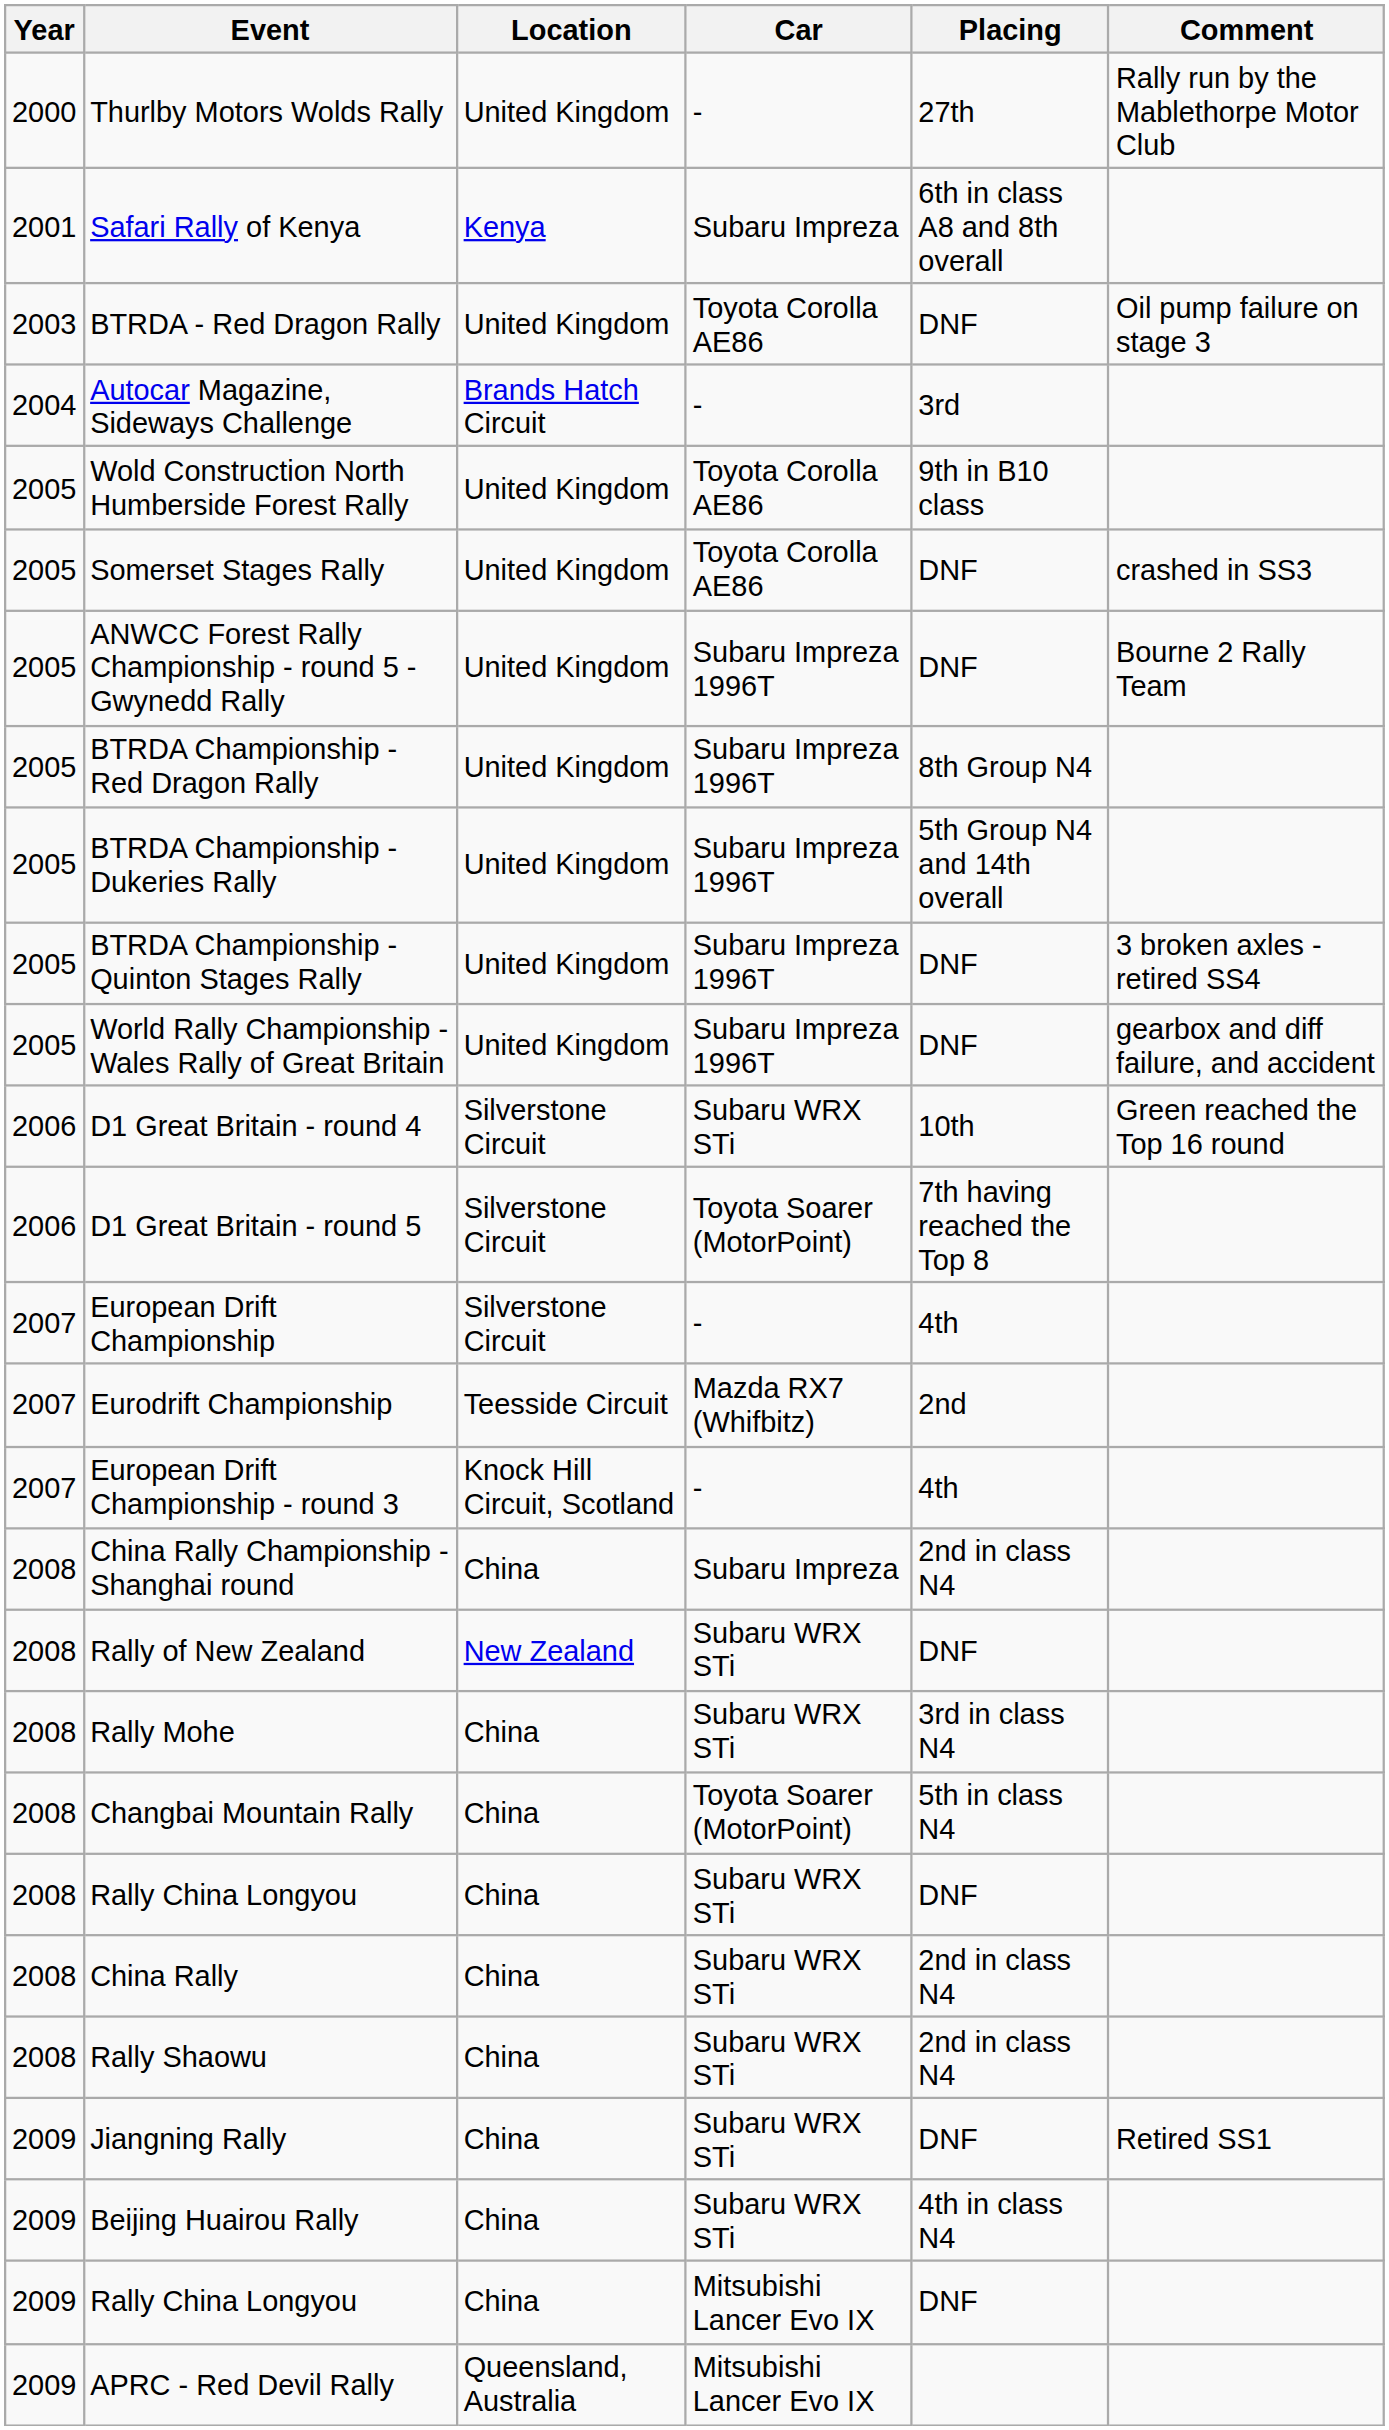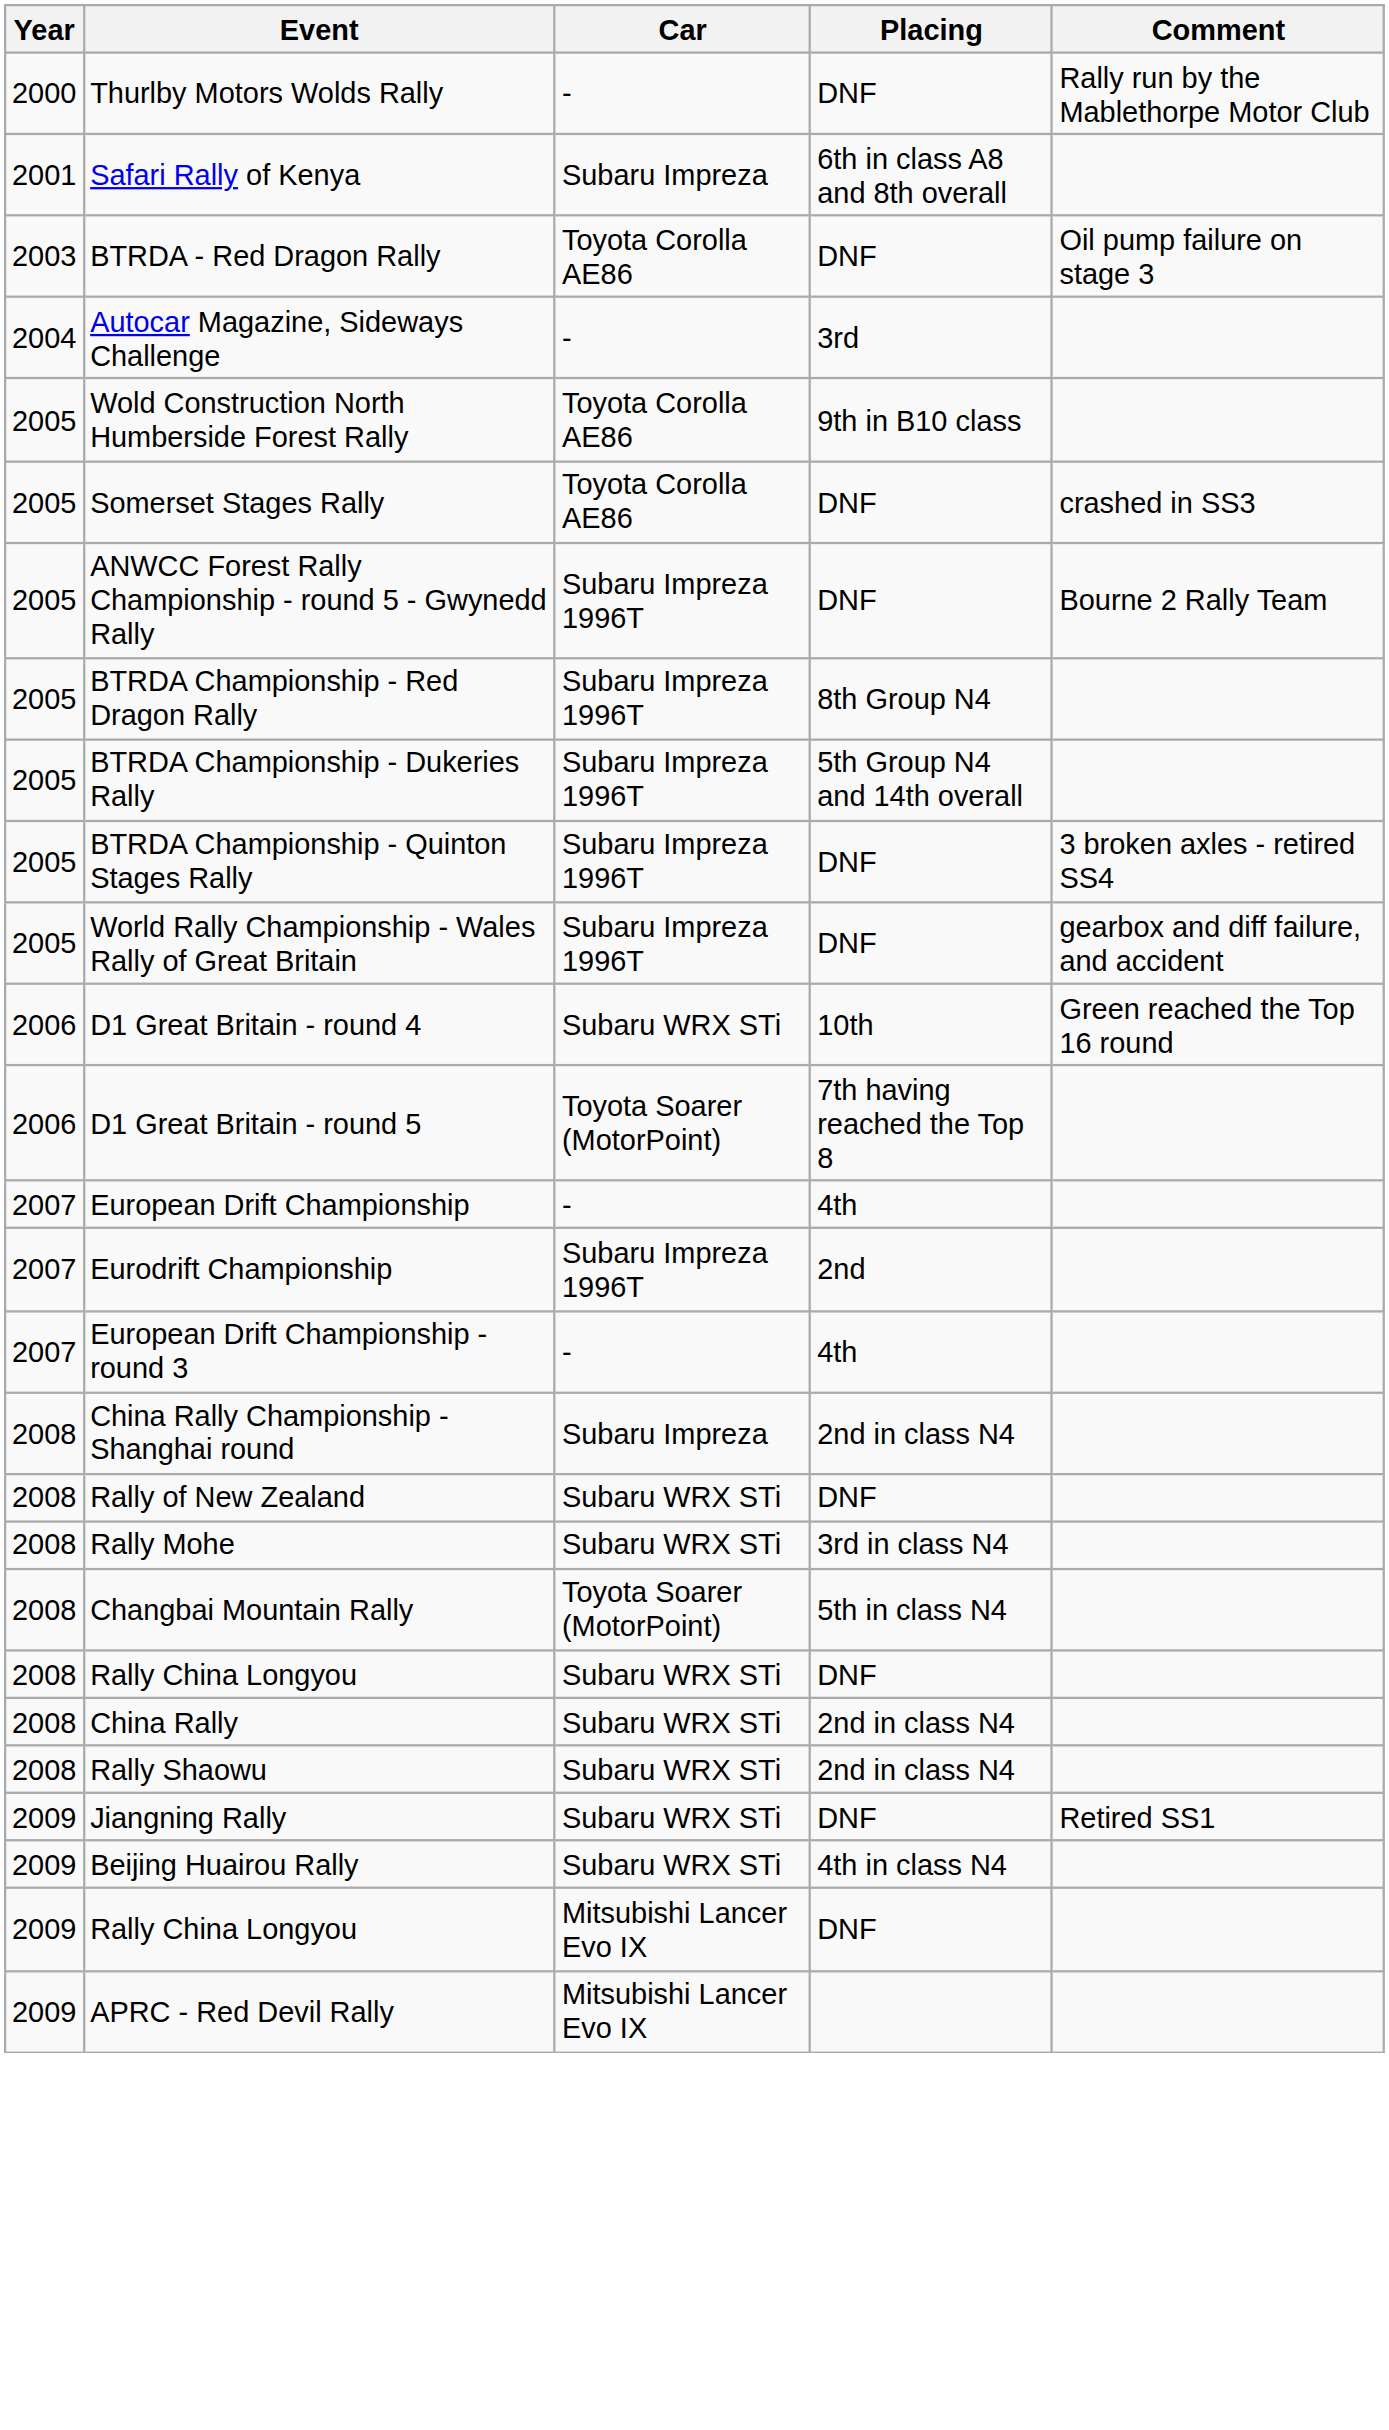- column: Location | United Kingdom | Kenya | United Kingdom | Brands Hatch Circuit | United Kingdom | United Kingdom | United Kingdom | United Kingdom | United Kingdom | United Kingdom | United Kingdom | Silverstone Circuit | Silverstone Circuit | Silverstone Circuit | Teesside Circuit | Knock Hill Circuit, Scotland | China | New Zealand | China | China | China | China | China | China | China | China | Queensland, Australia
Thurlby Motors Wolds Rally | Placing: 27th -> DNF
Eurodrift Championship | Car: Mazda RX7 (Whifbitz) -> Subaru Impreza 1996T
